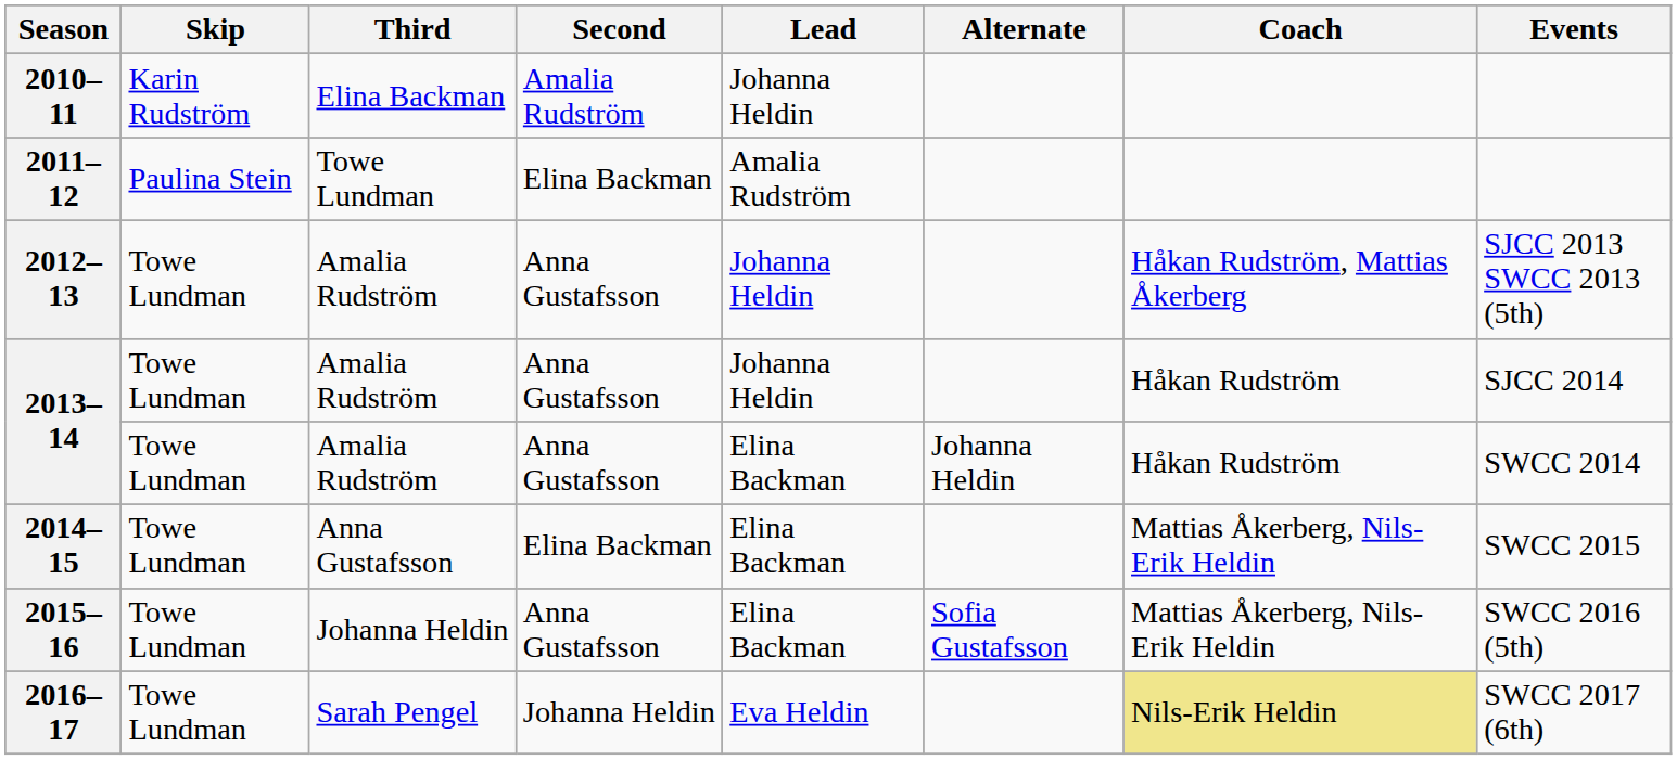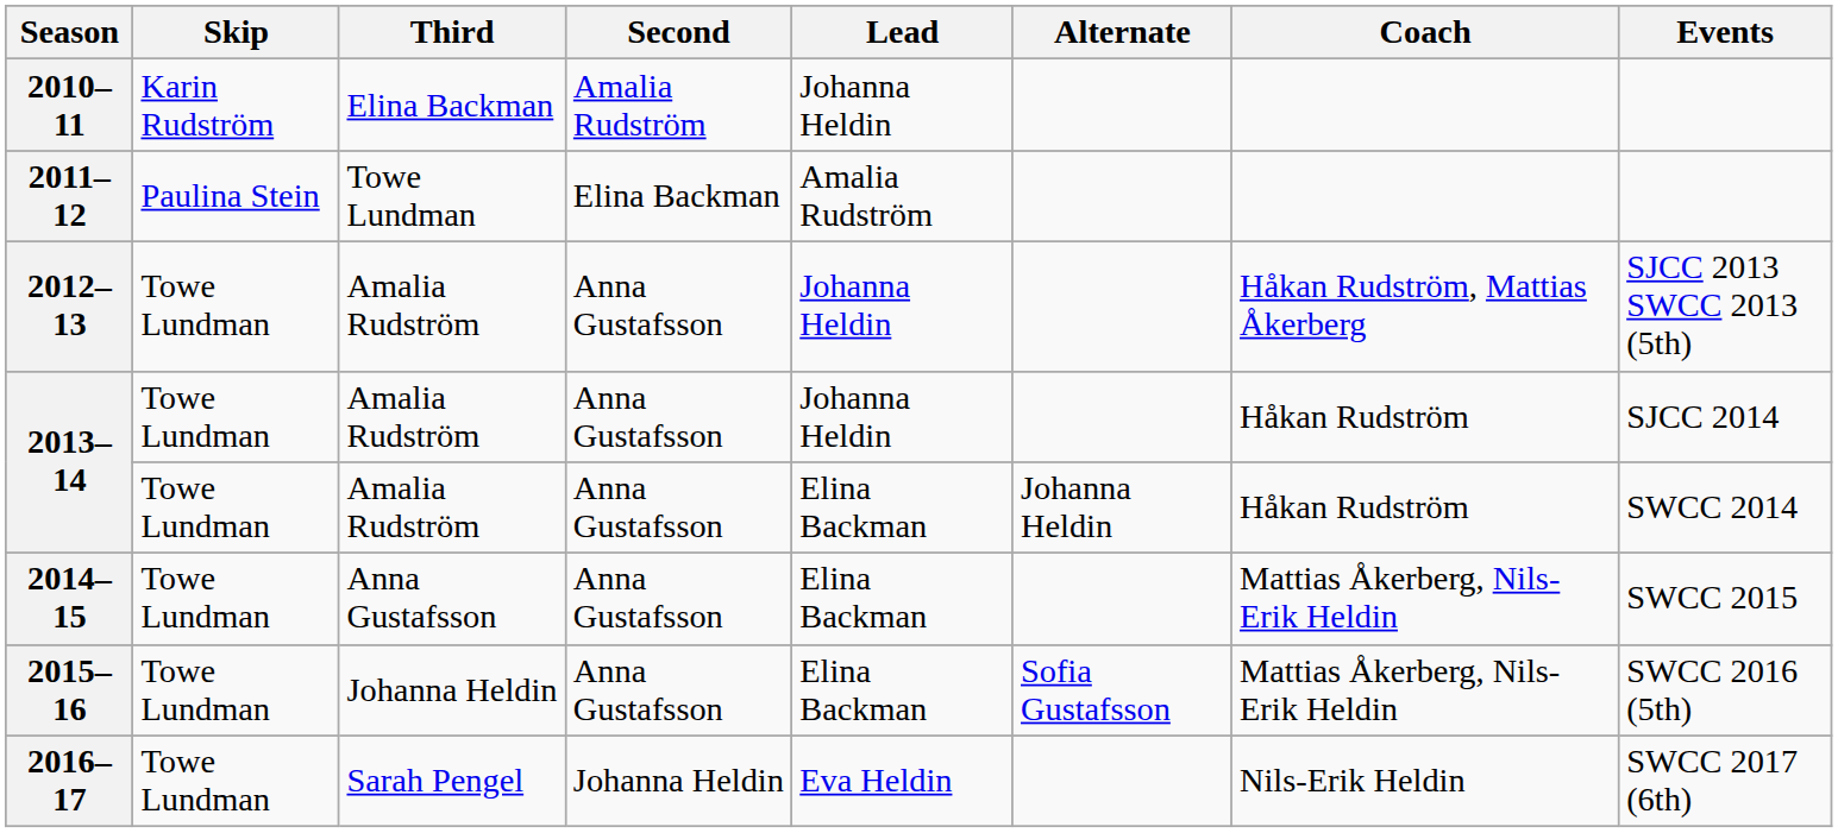2014–15 | Second: Elina Backman -> Anna Gustafsson
2016–17 | Coach: khaki background -> no background
